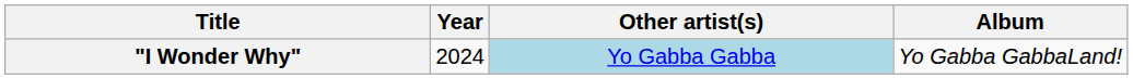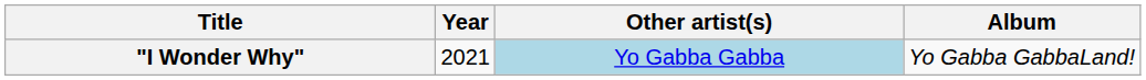"I Wonder Why" | Year: 2024 -> 2021
